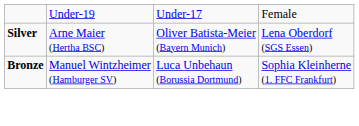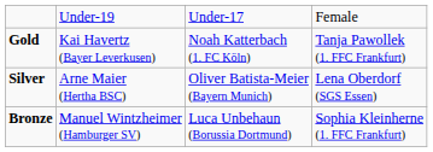+ row: Gold | Kai Havertz (Bayer Leverkusen) | Noah Katterbach (1. FC Köln) | Tanja Pawollek (1. FFC Frankfurt)
